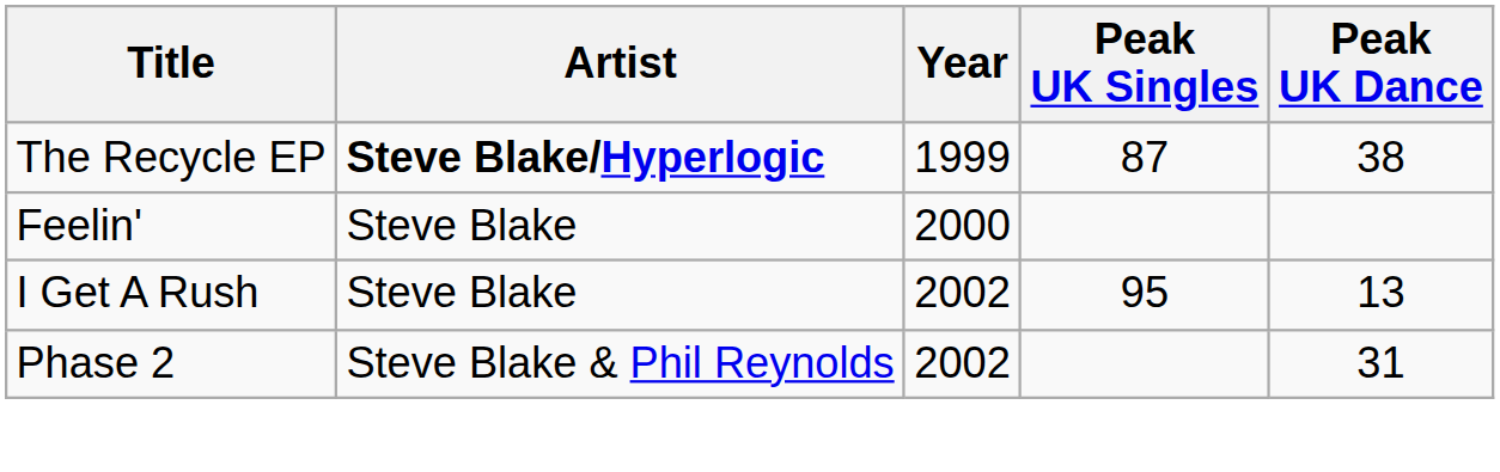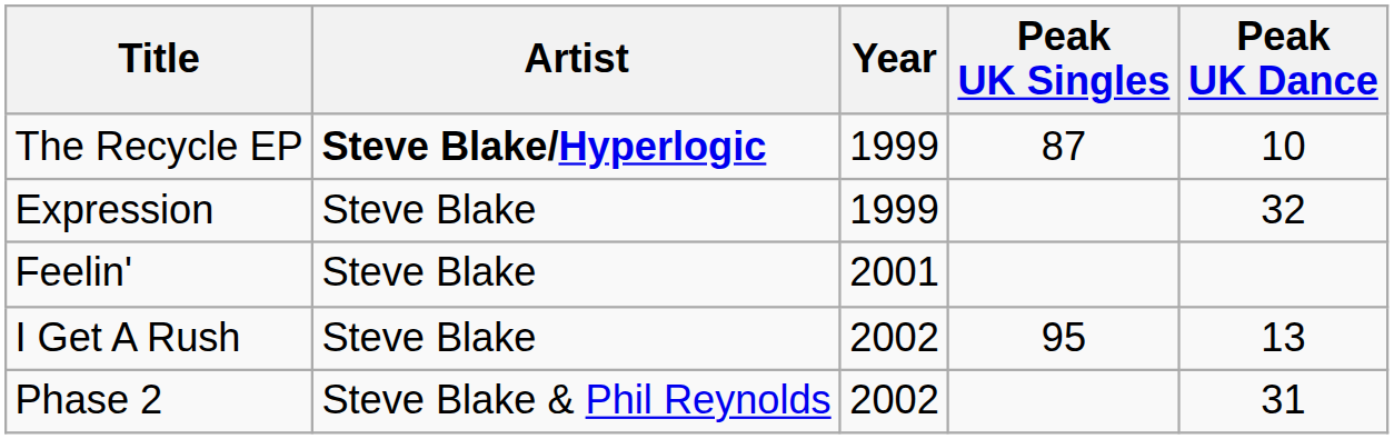The Recycle EP | Peak UK Dance: 38 -> 10
+ row: Expression | Steve Blake | 1999 | 32
Feelin' | Year: 2000 -> 2001
